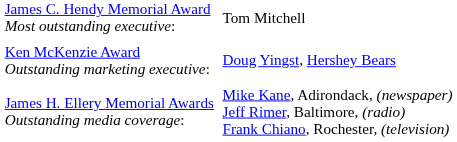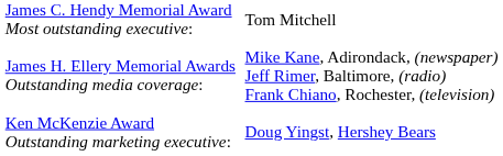rows swapped: James H. Ellery Memorial Awards Outstanding media coverage: <-> Ken McKenzie Award Outstanding marketing executive:
